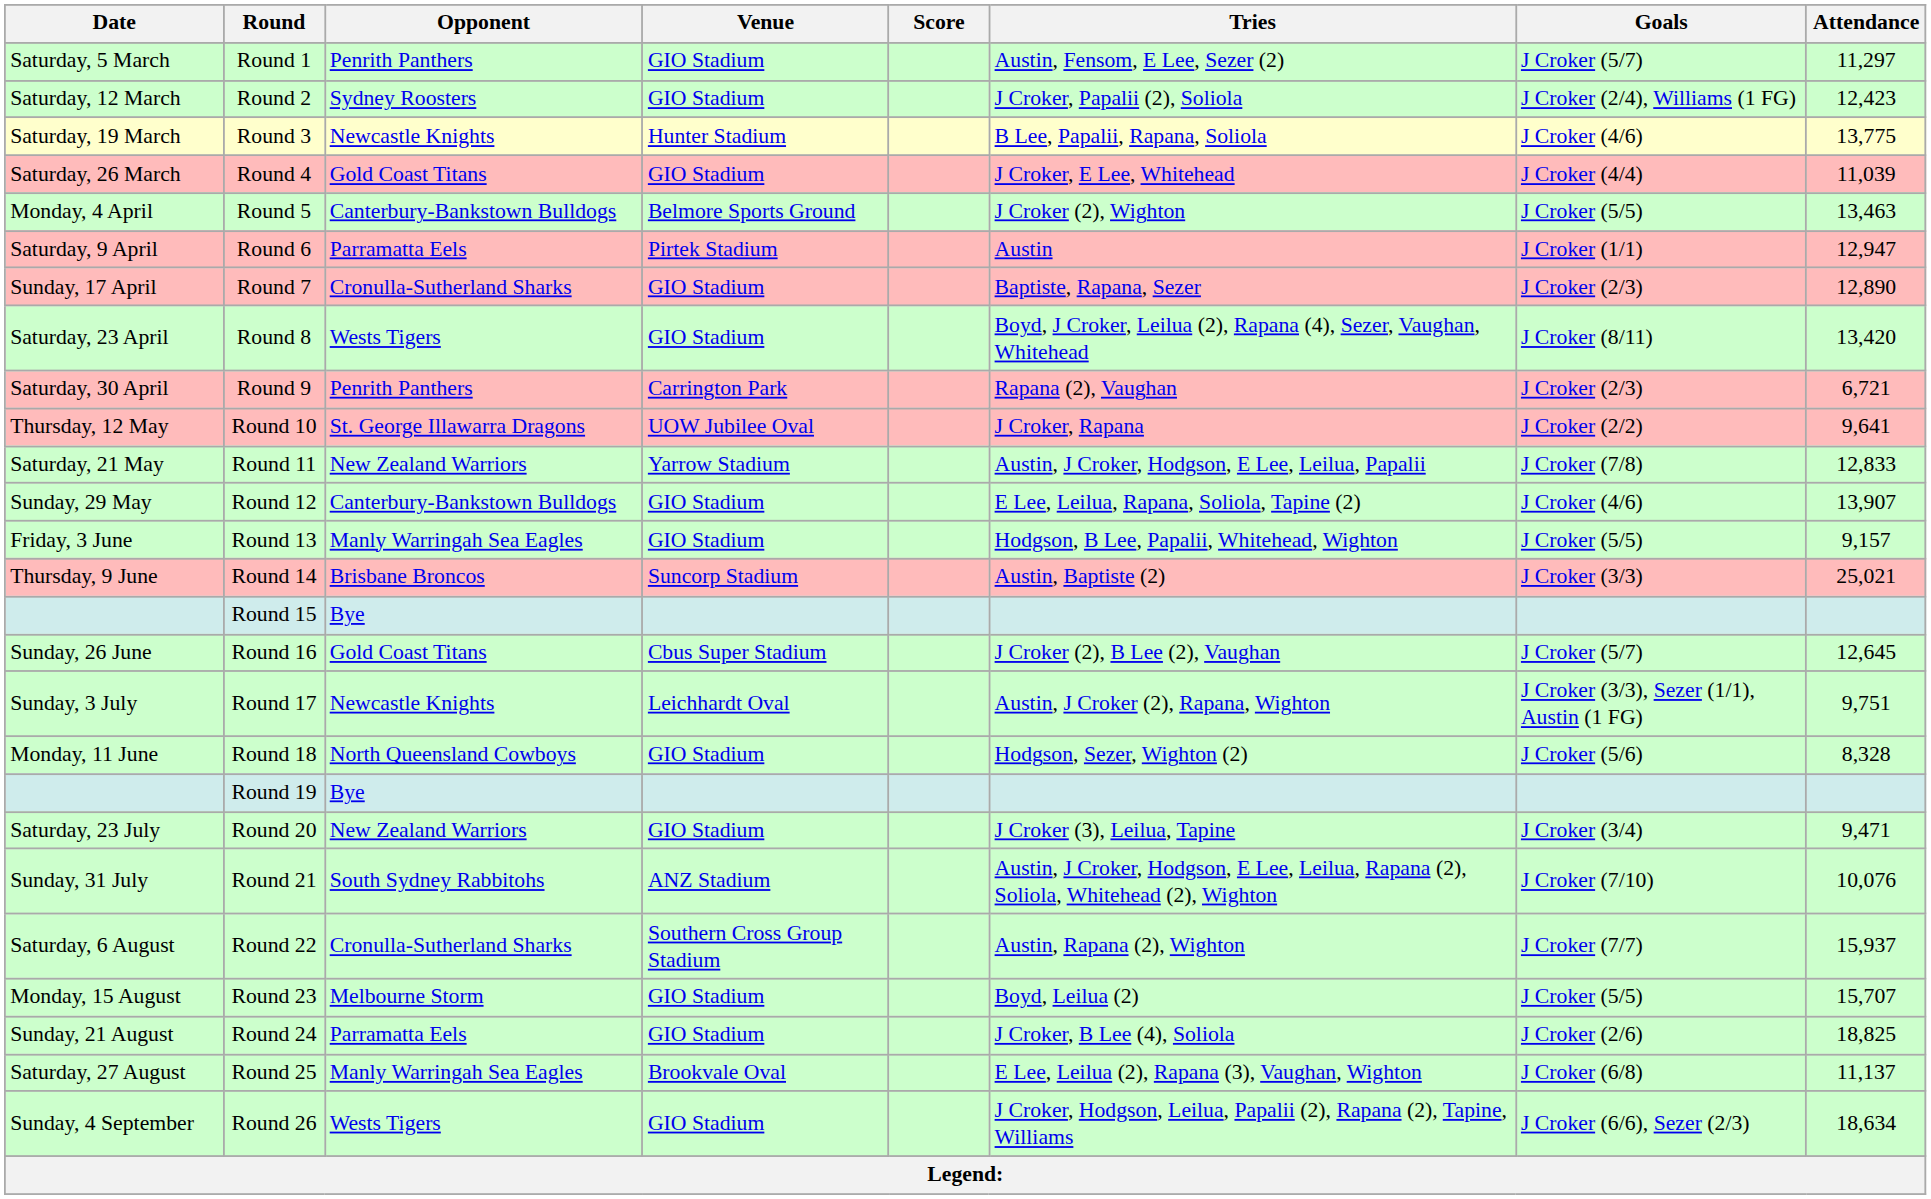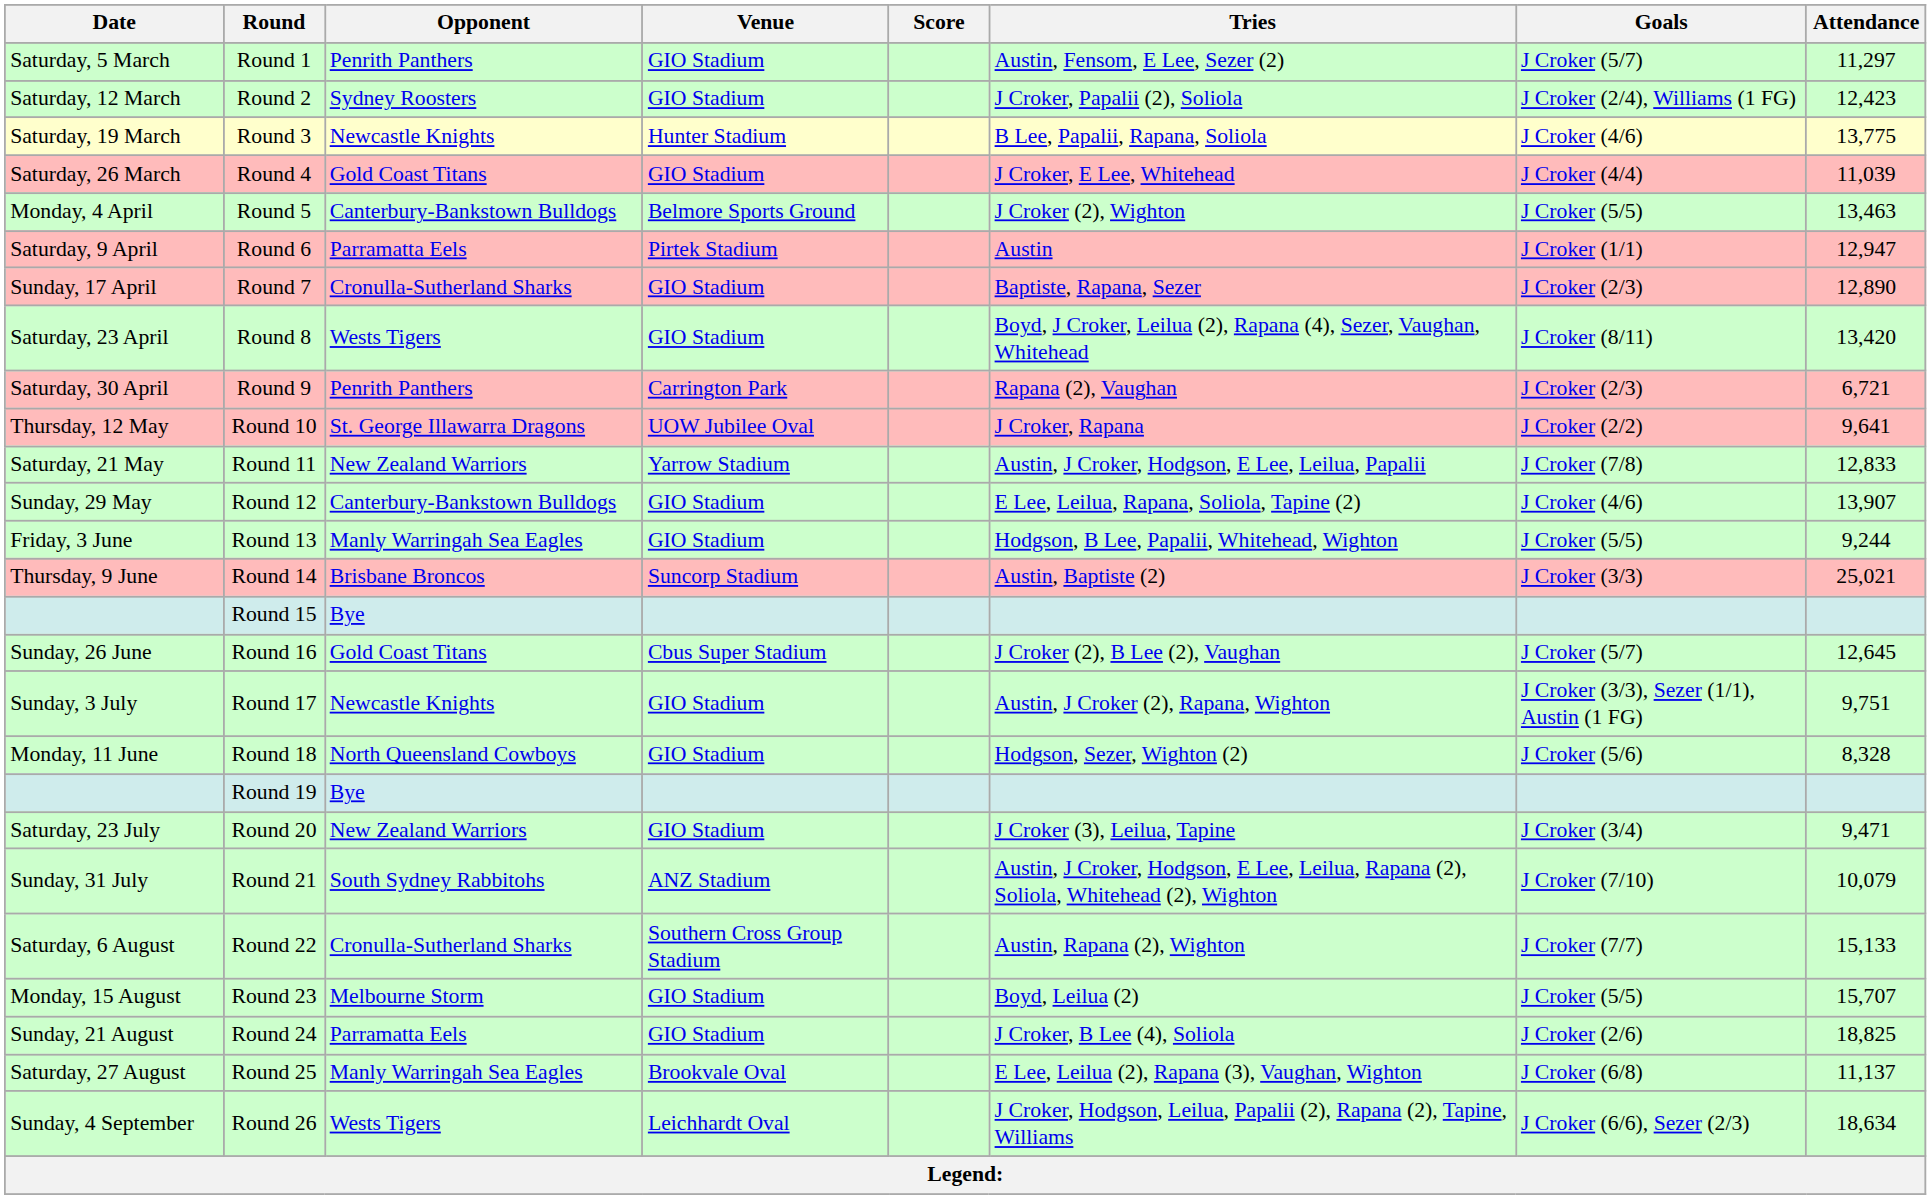Round 13 | Attendance: 9,157 -> 9,244
Round 17 | Venue: Leichhardt Oval -> GIO Stadium
Round 21 | Attendance: 10,076 -> 10,079
Round 22 | Attendance: 15,937 -> 15,133
Round 26 | Venue: GIO Stadium -> Leichhardt Oval
